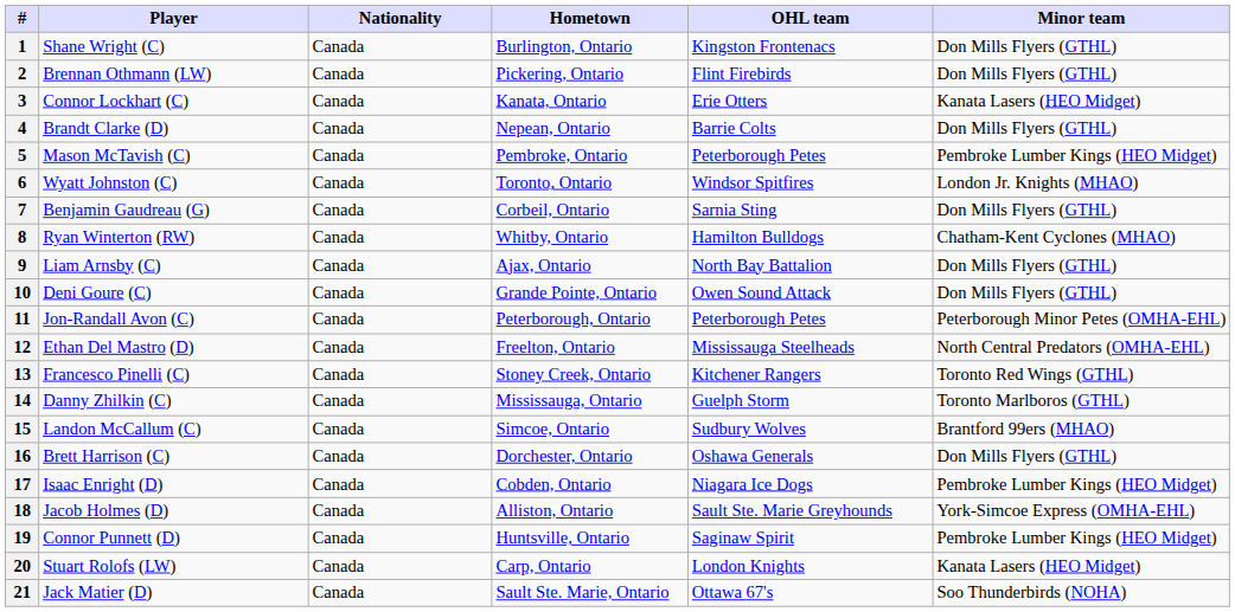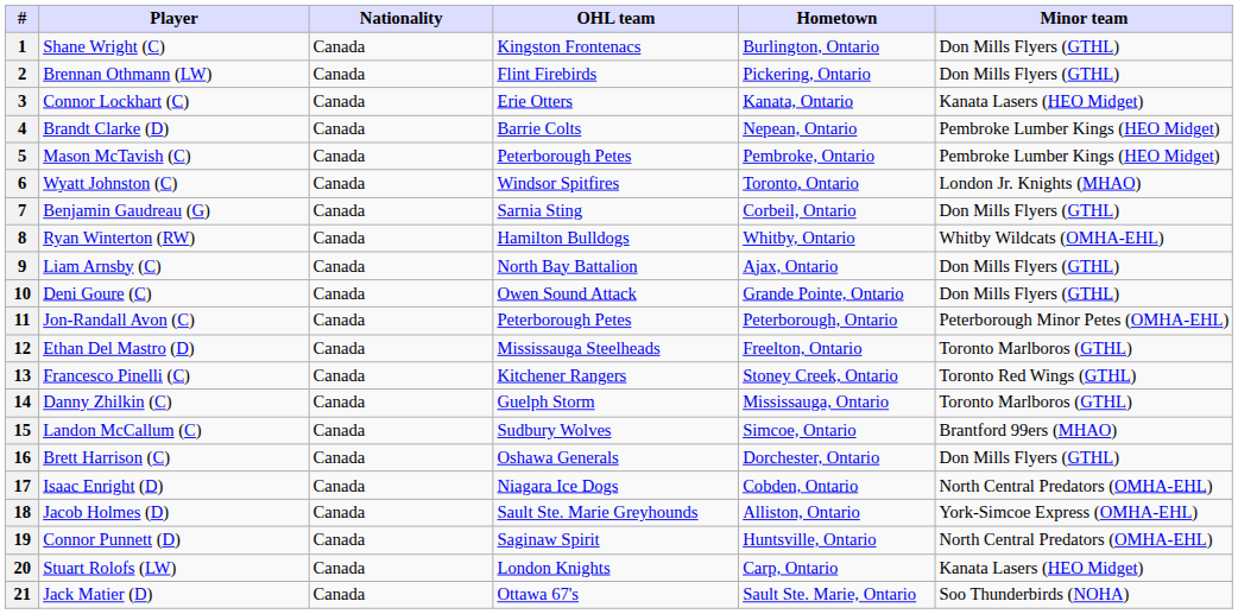columns swapped: OHL team <-> Hometown
4 | Minor team: Don Mills Flyers (GTHL) -> Pembroke Lumber Kings (HEO Midget)
8 | Minor team: Chatham-Kent Cyclones (MHAO) -> Whitby Wildcats (OMHA-EHL)
12 | Minor team: North Central Predators (OMHA-EHL) -> Toronto Marlboros (GTHL)
17 | Minor team: Pembroke Lumber Kings (HEO Midget) -> North Central Predators (OMHA-EHL)
19 | Minor team: Pembroke Lumber Kings (HEO Midget) -> North Central Predators (OMHA-EHL)
